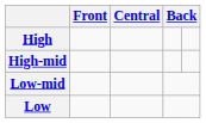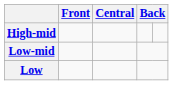- row: High
